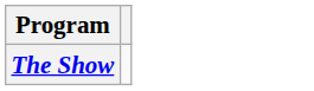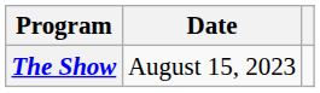+ column: Date | August 15, 2023
